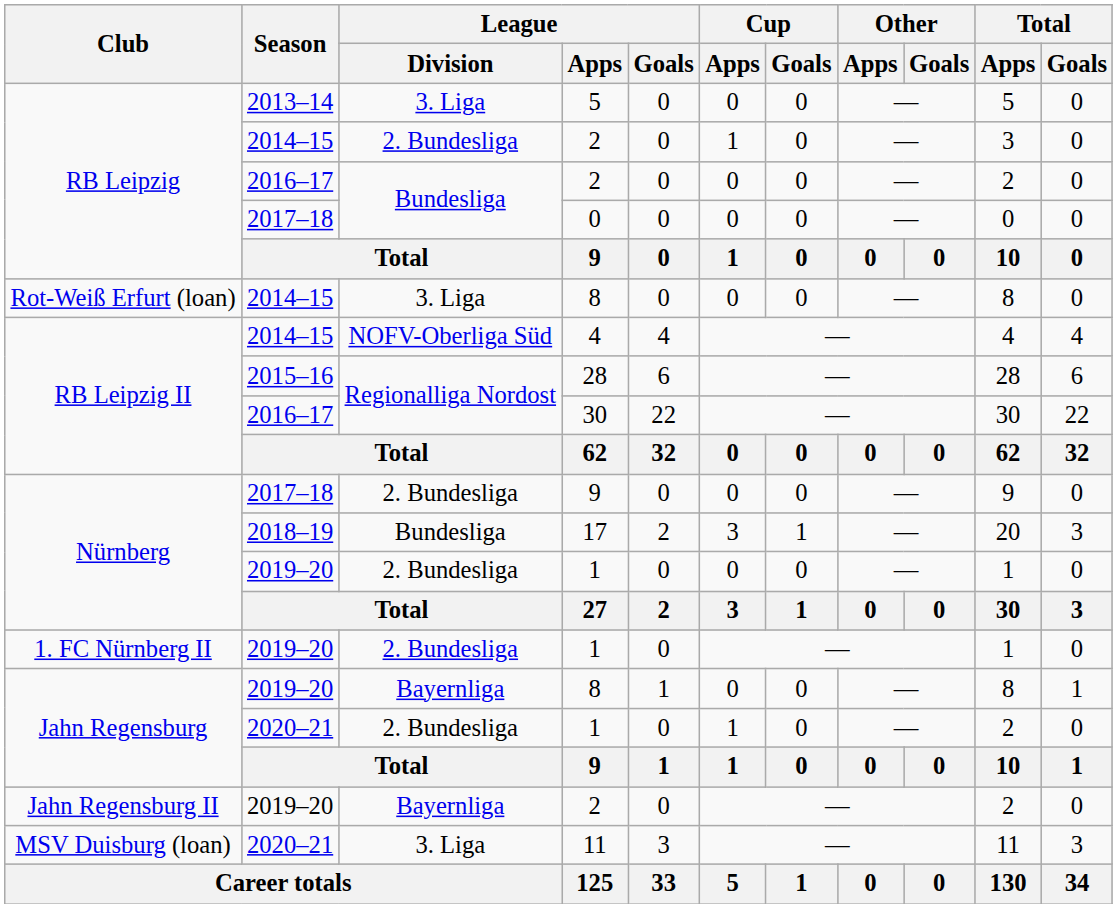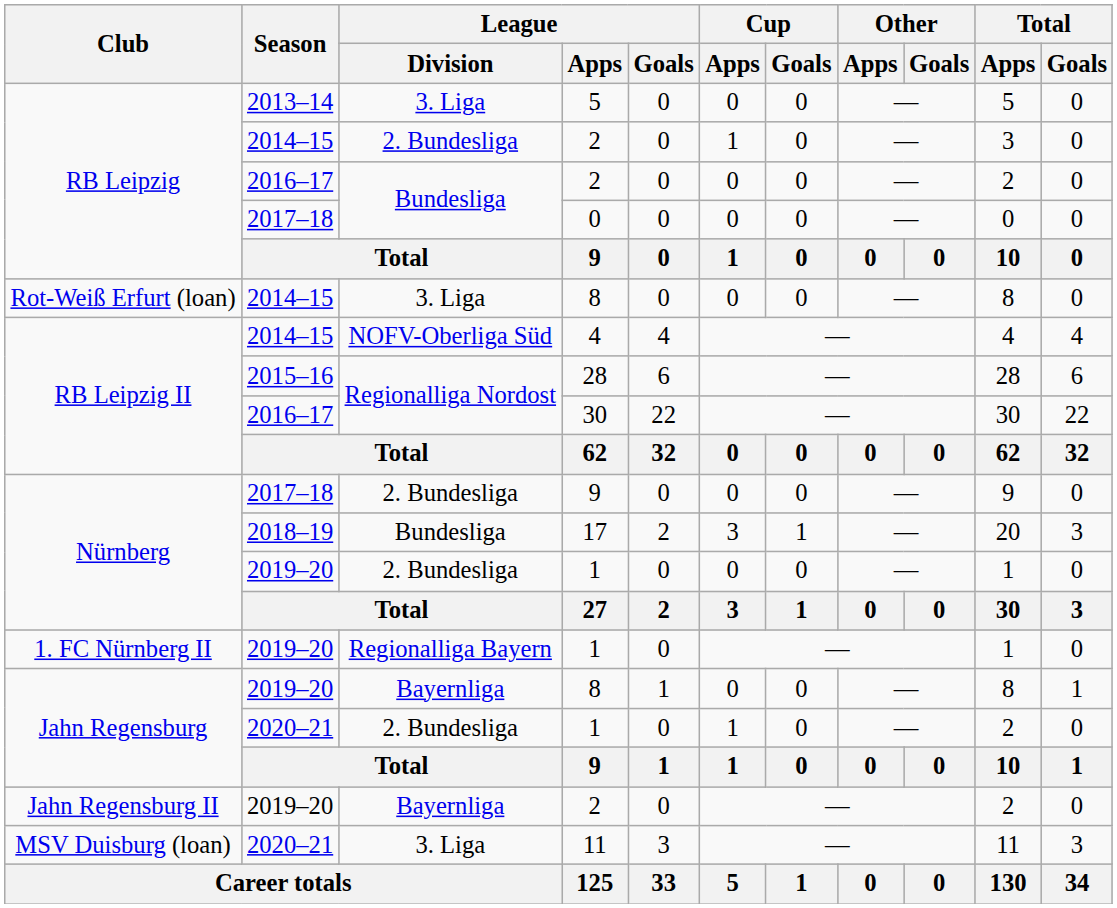1. FC Nürnberg II / 1 | League / Division: 2. Bundesliga -> Regionalliga Bayern
